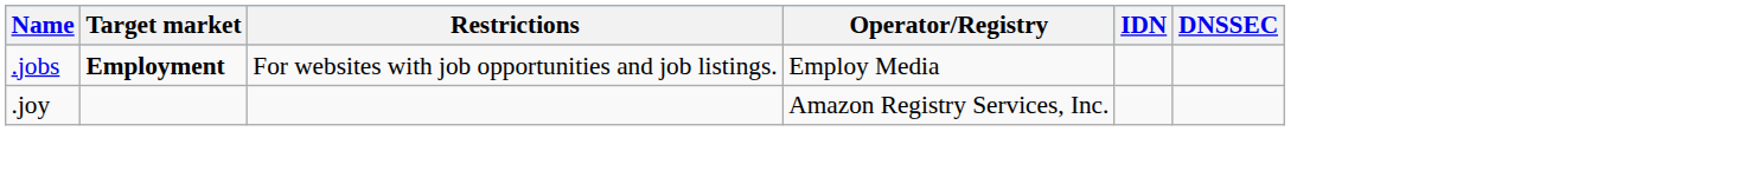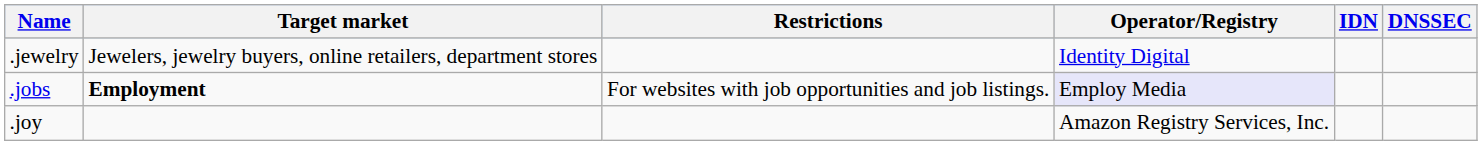+ row: .jewelry | Jewelers, jewelry buyers, online retailers, department stores | Identity Digital
.jobs | Operator/Registry: no background -> lavender background
